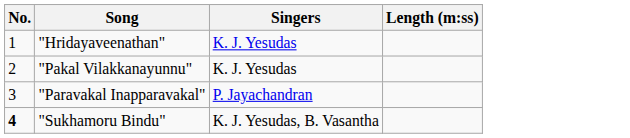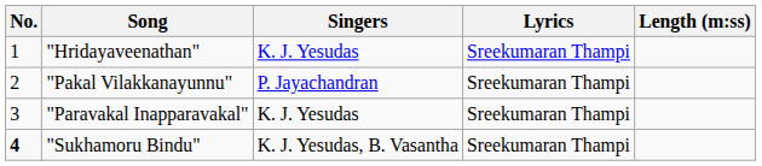+ column: Lyrics | Sreekumaran Thampi | Sreekumaran Thampi | Sreekumaran Thampi | Sreekumaran Thampi
"Pakal Vilakkanayunnu" | Singers: K. J. Yesudas -> P. Jayachandran
"Paravakal Inapparavakal" | Singers: P. Jayachandran -> K. J. Yesudas
